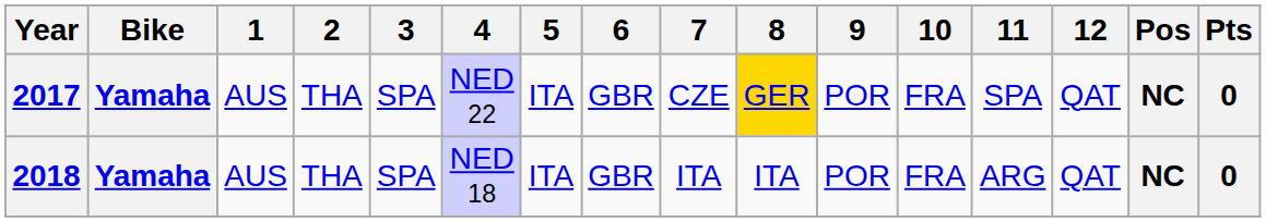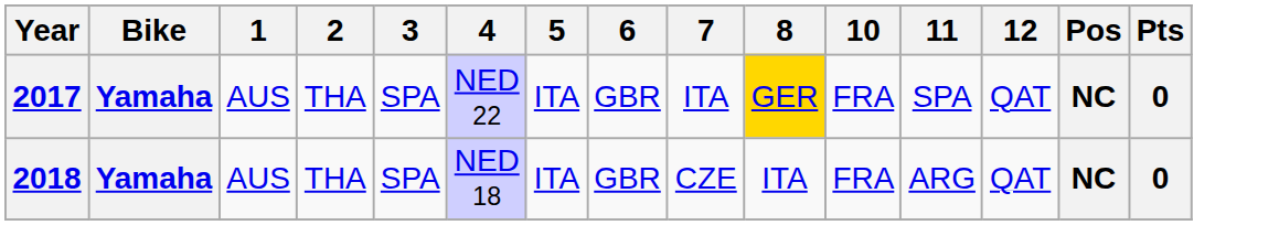- column: 9 | POR | POR
2017 | 7: CZE -> ITA
2018 | 7: ITA -> CZE
